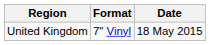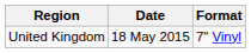columns swapped: Date <-> Format
